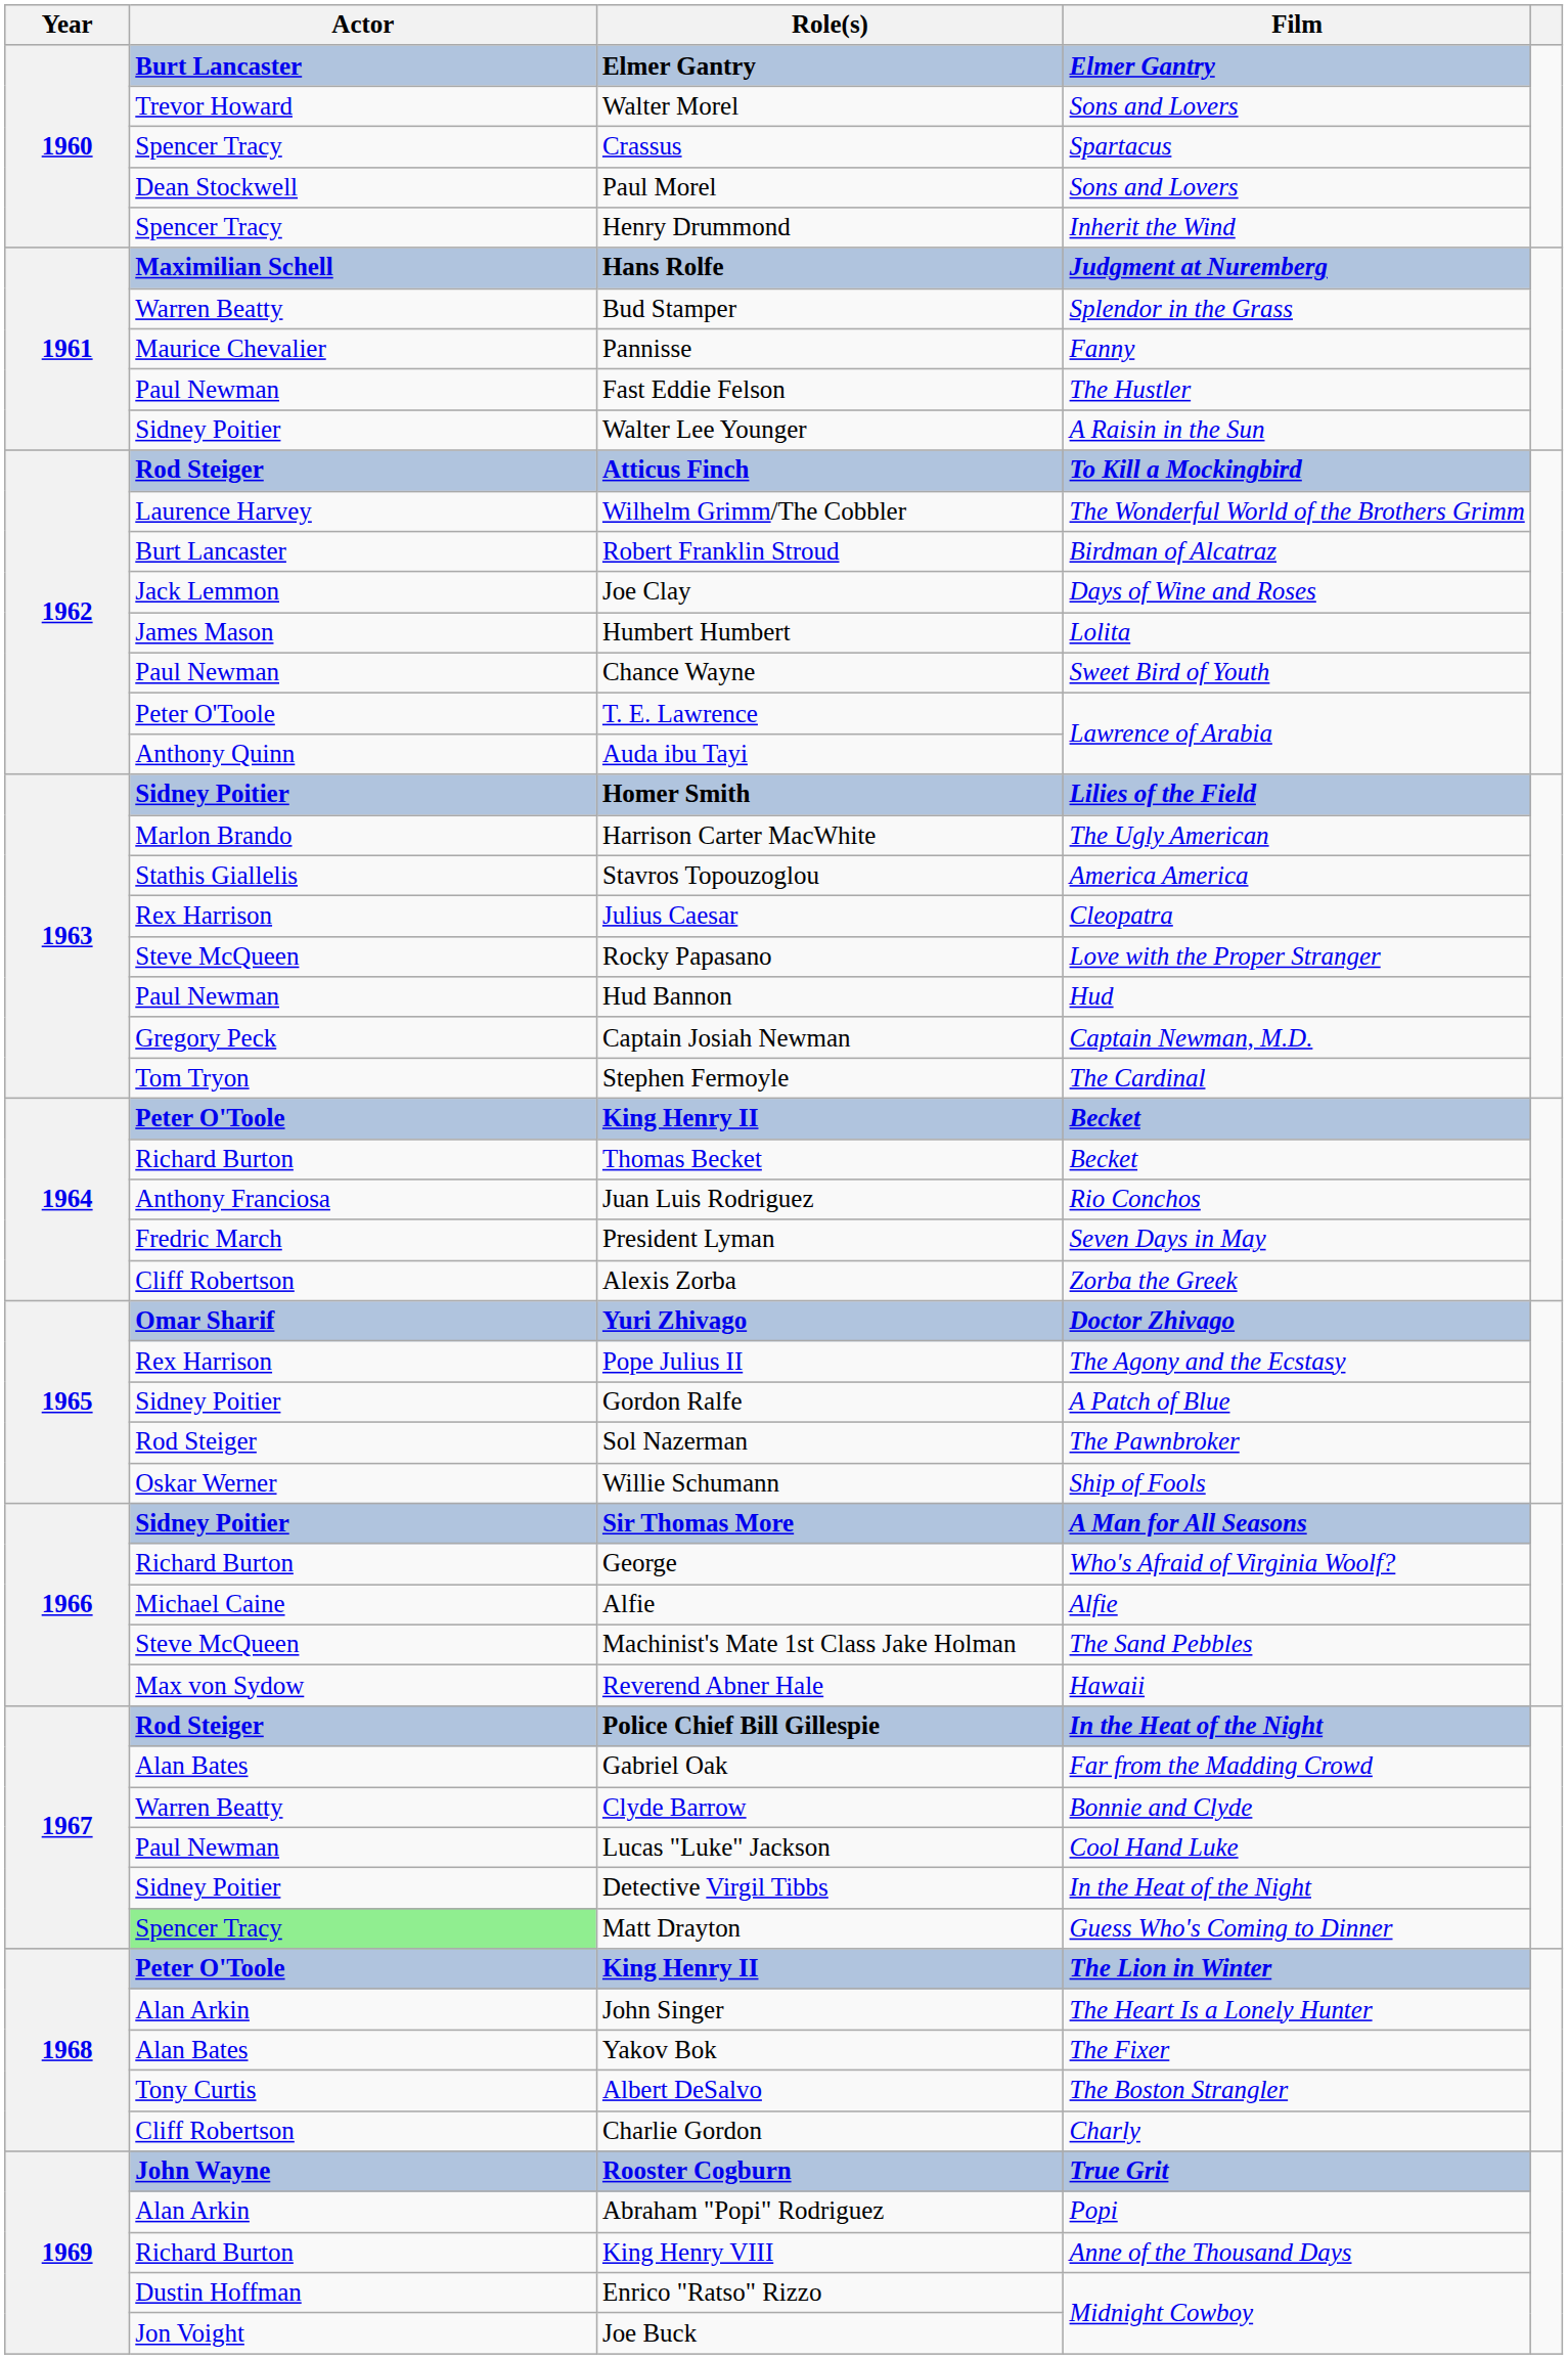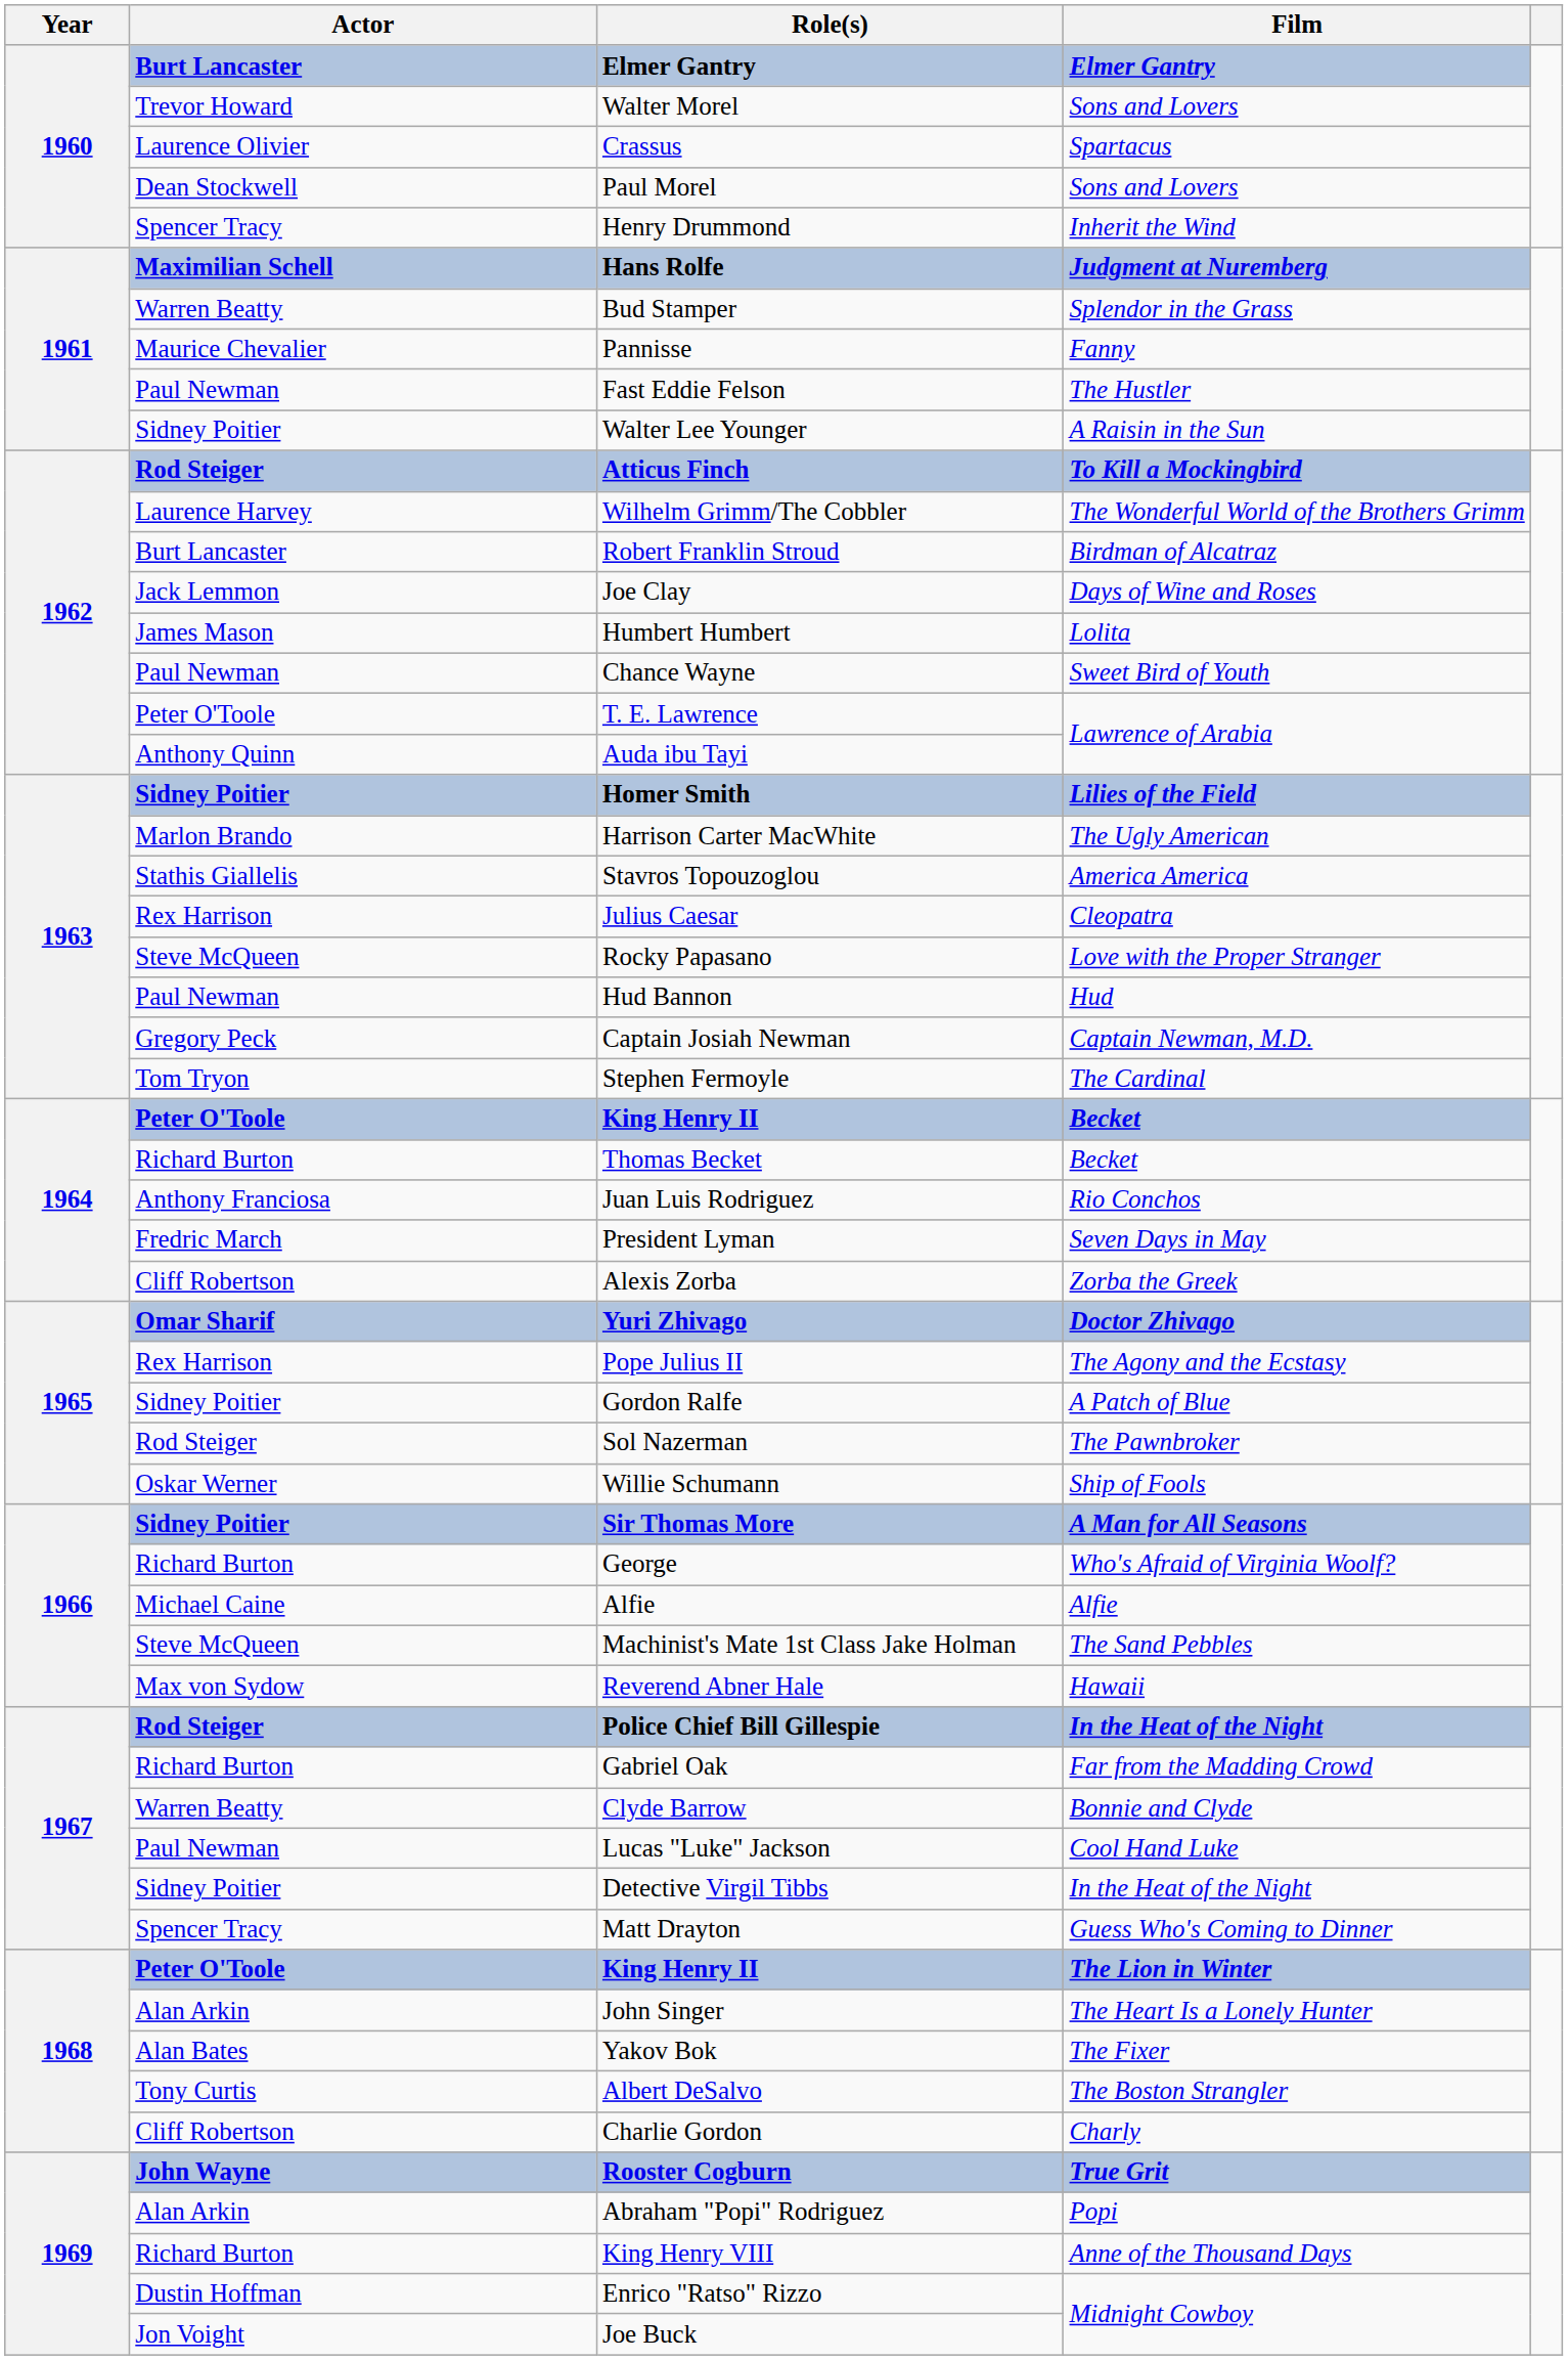Crassus | Actor: Spencer Tracy -> Laurence Olivier
Gabriel Oak | Actor: Alan Bates -> Richard Burton
Matt Drayton | Actor: lightgreen background -> no background
